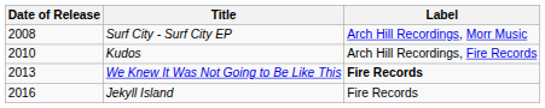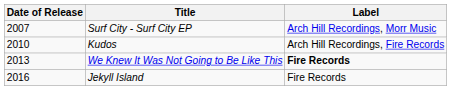Surf City - Surf City EP | Date of Release: 2008 -> 2007
